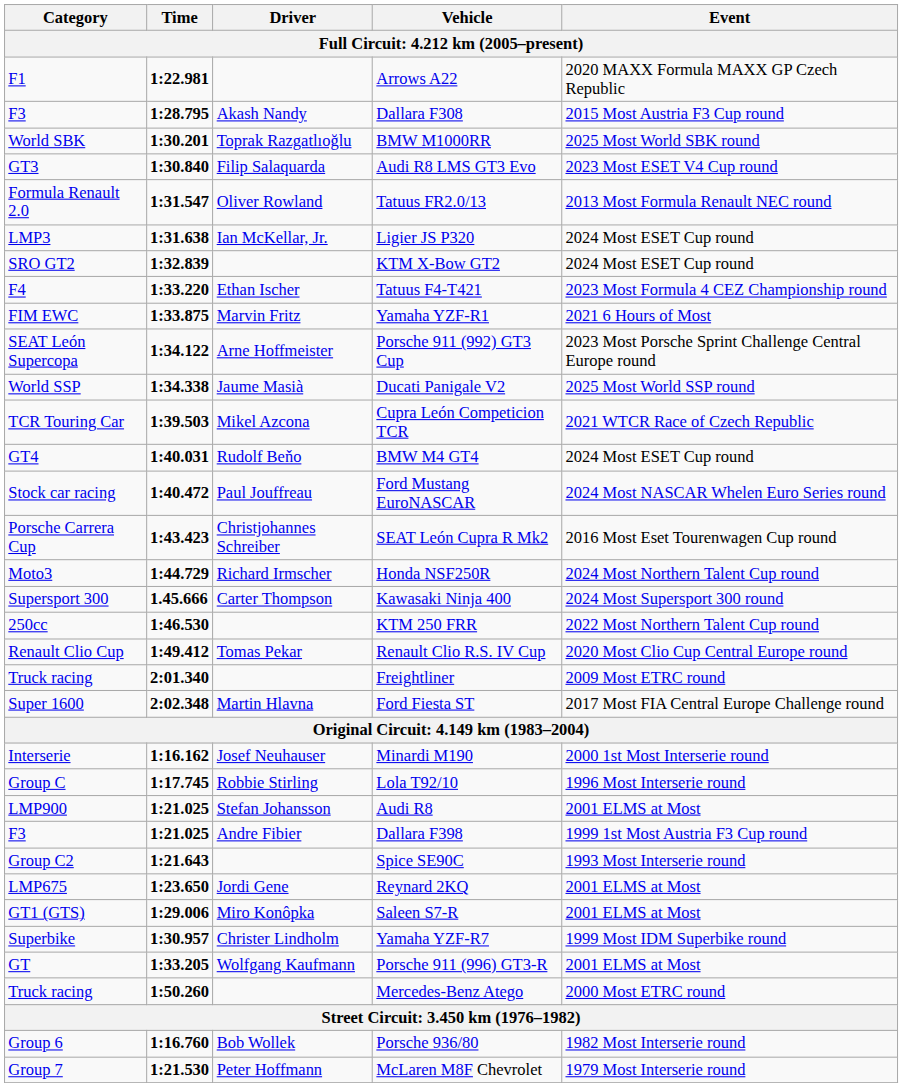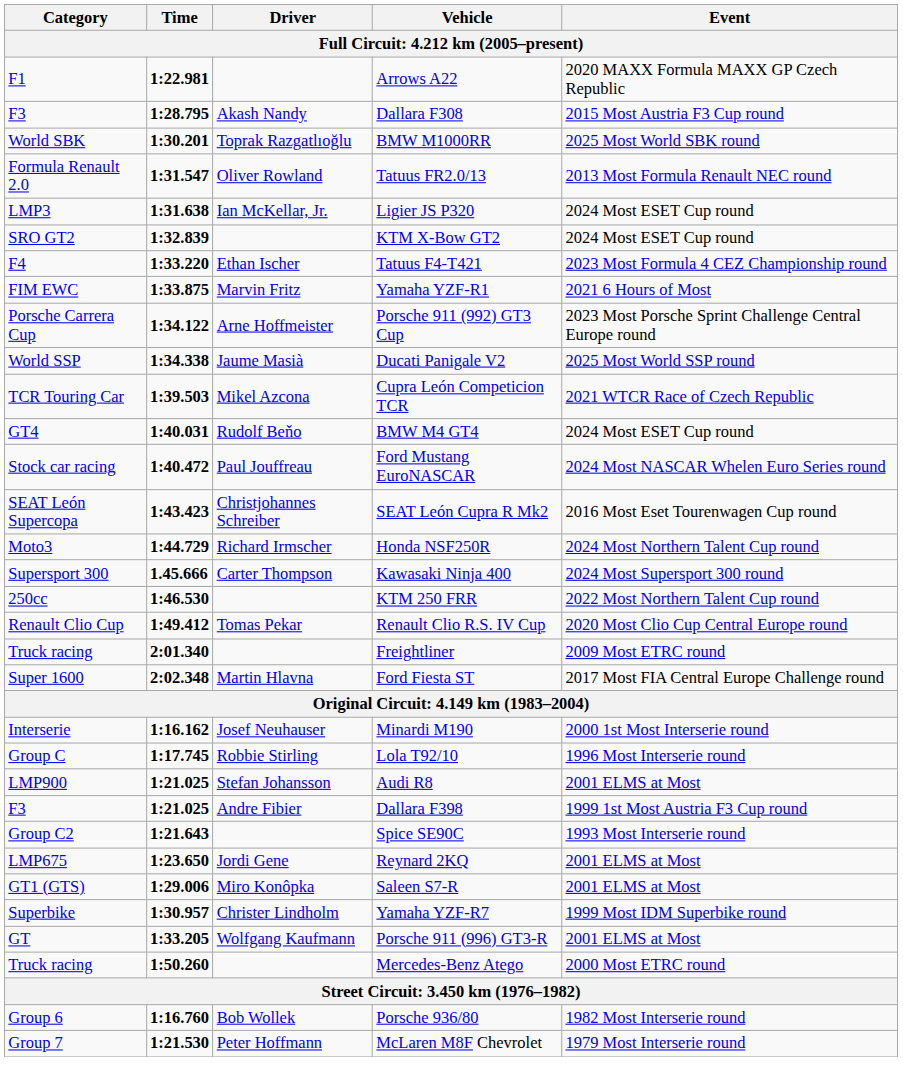- row: GT3 | 1:30.840 | Filip Salaquarda | Audi R8 LMS GT3 Evo | 2023 Most ESET V4 Cup round
Porsche 911 (992) GT3 Cup | Category: SEAT León Supercopa -> Porsche Carrera Cup
SEAT León Cupra R Mk2 | Category: Porsche Carrera Cup -> SEAT León Supercopa
